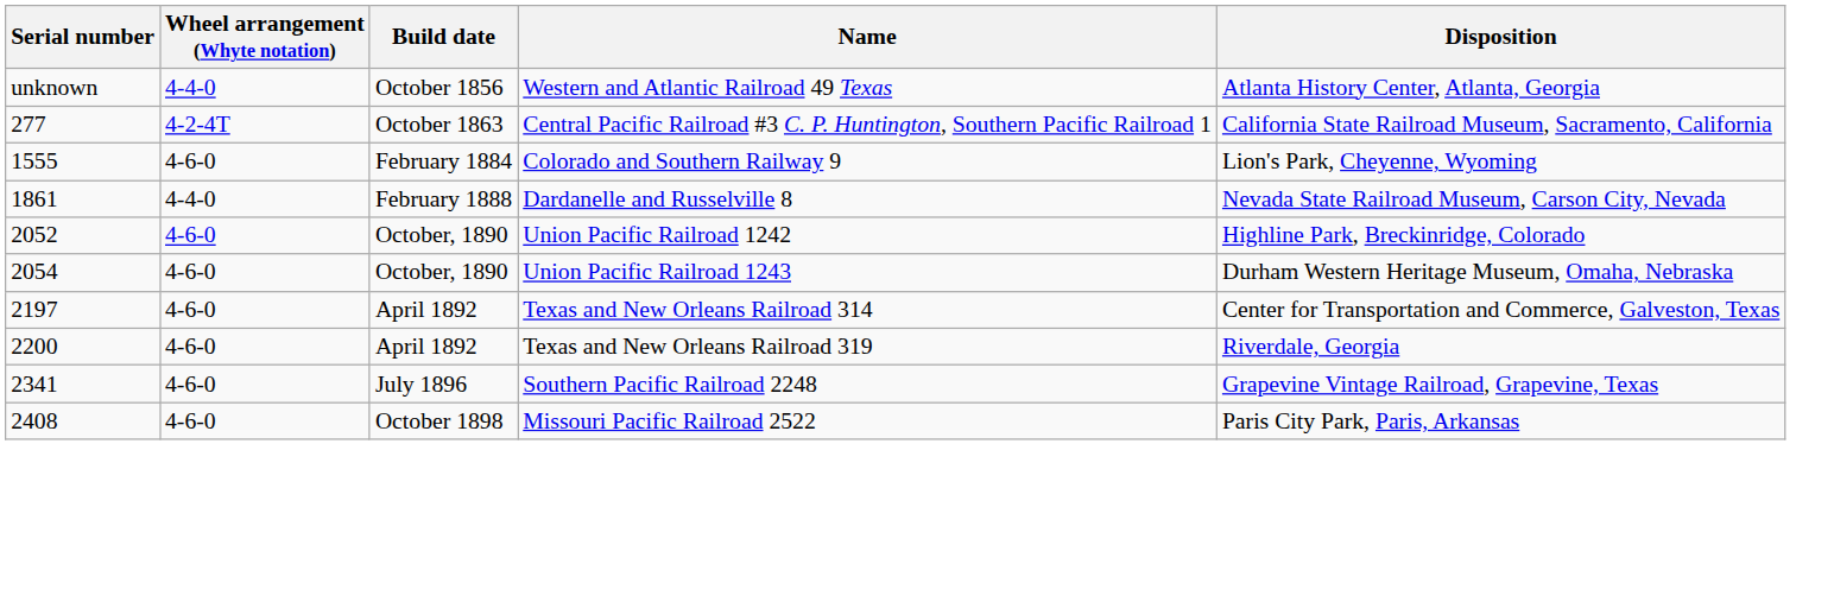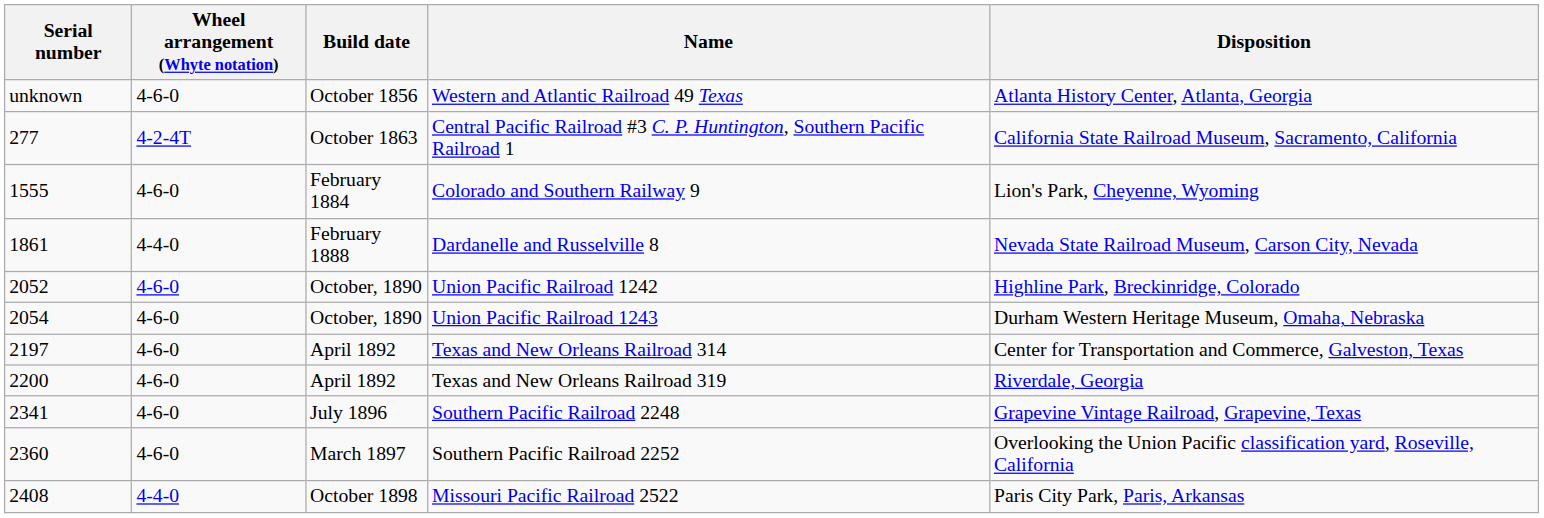Western and Atlantic Railroad 49 Texas | Wheel arrangement (Whyte notation): 4-4-0 -> 4-6-0
+ row: 2360 | 4-6-0 | March 1897 | Southern Pacific Railroad 2252 | Overlooking the Union Pacific classification yard, Roseville, California
Missouri Pacific Railroad 2522 | Wheel arrangement (Whyte notation): 4-6-0 -> 4-4-0
